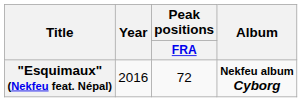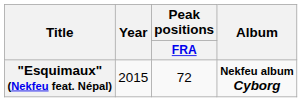"Esquimaux" (Nekfeu feat. Népal) | Year: 2016 -> 2015
